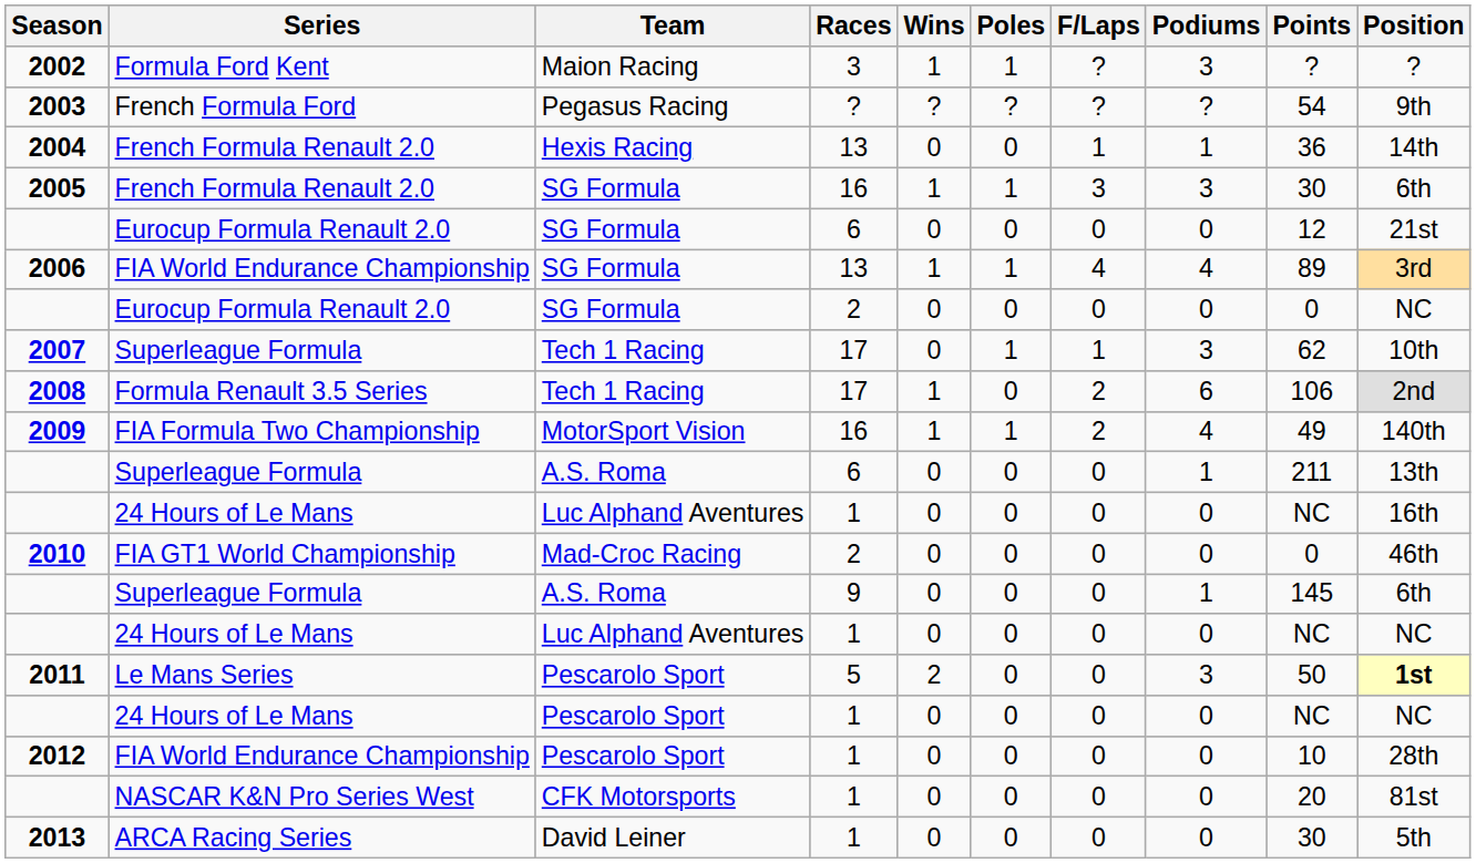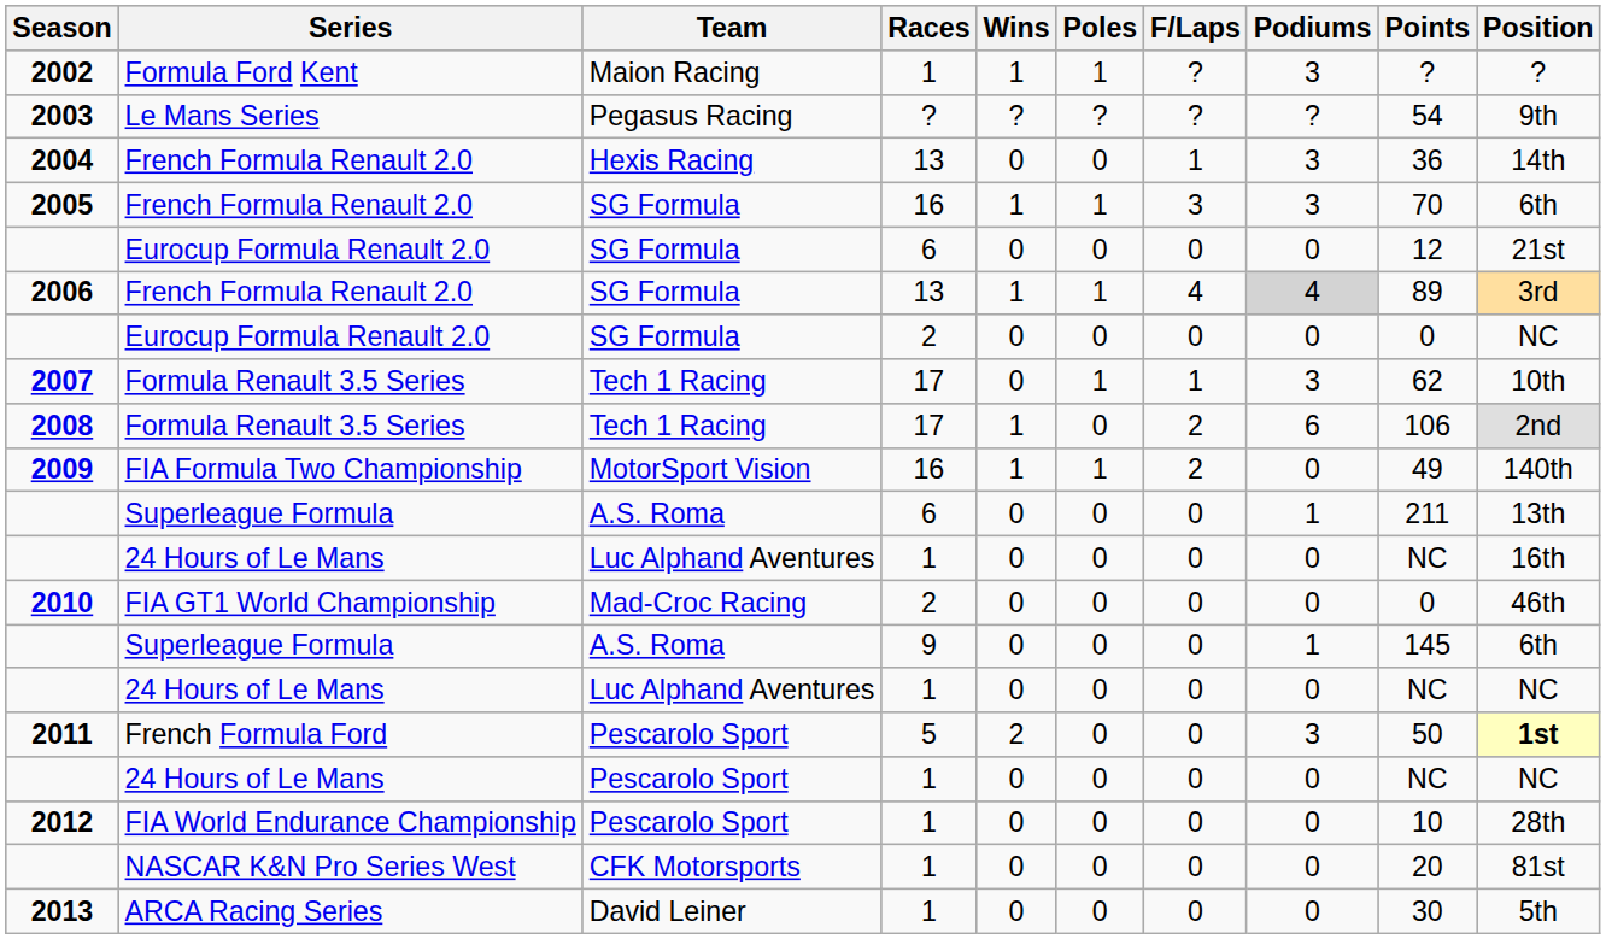2002 | Races: 3 -> 1
2003 | Series: French Formula Ford -> Le Mans Series
2004 | Podiums: 1 -> 3
2005 | Points: 30 -> 70
2006 | Series: FIA World Endurance Championship -> French Formula Renault 2.0
2006 | Podiums: no background -> lightgrey background
2007 | Series: Superleague Formula -> Formula Renault 3.5 Series
2009 | Podiums: 4 -> 0
2011 | Series: Le Mans Series -> French Formula Ford
